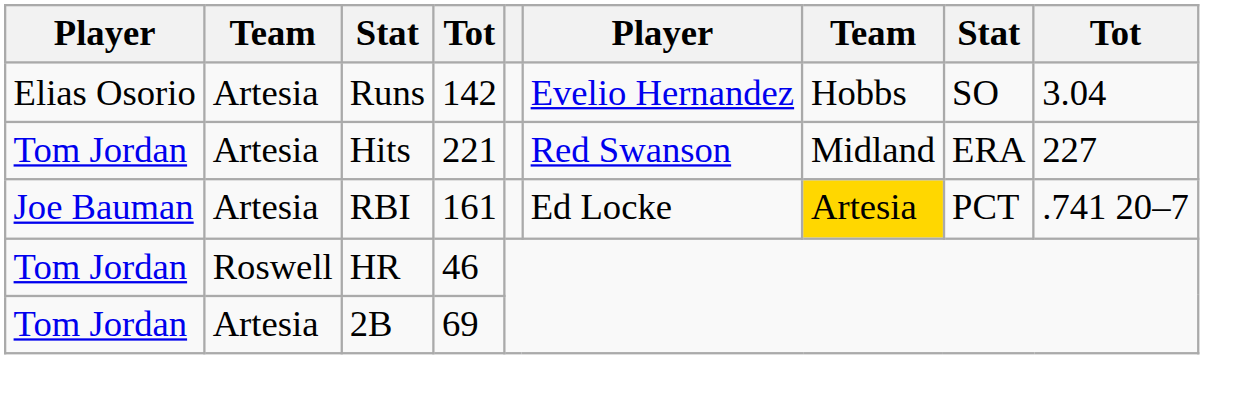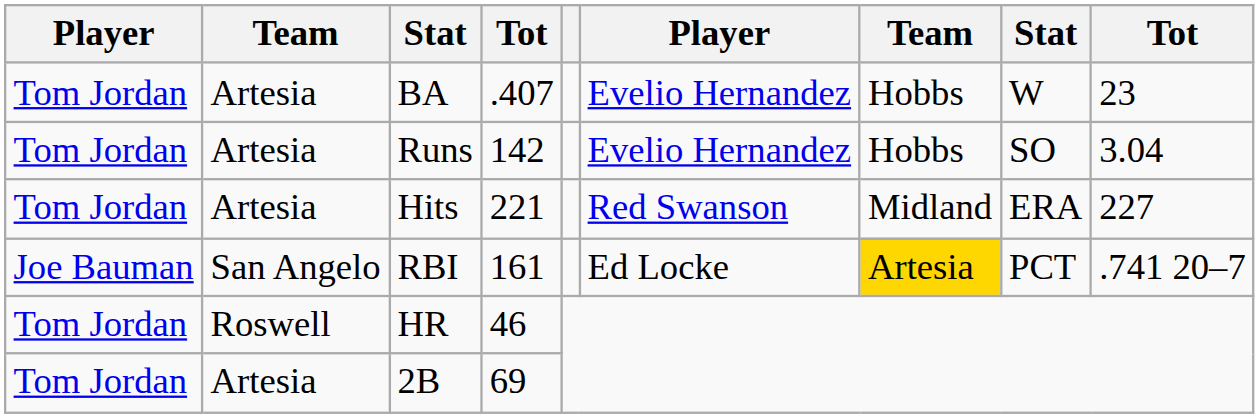+ row: Tom Jordan | Artesia | BA | .407 | Evelio Hernandez | Hobbs | W | 23
Runs | column 1: Elias Osorio -> Tom Jordan
RBI | column 2: Artesia -> San Angelo
